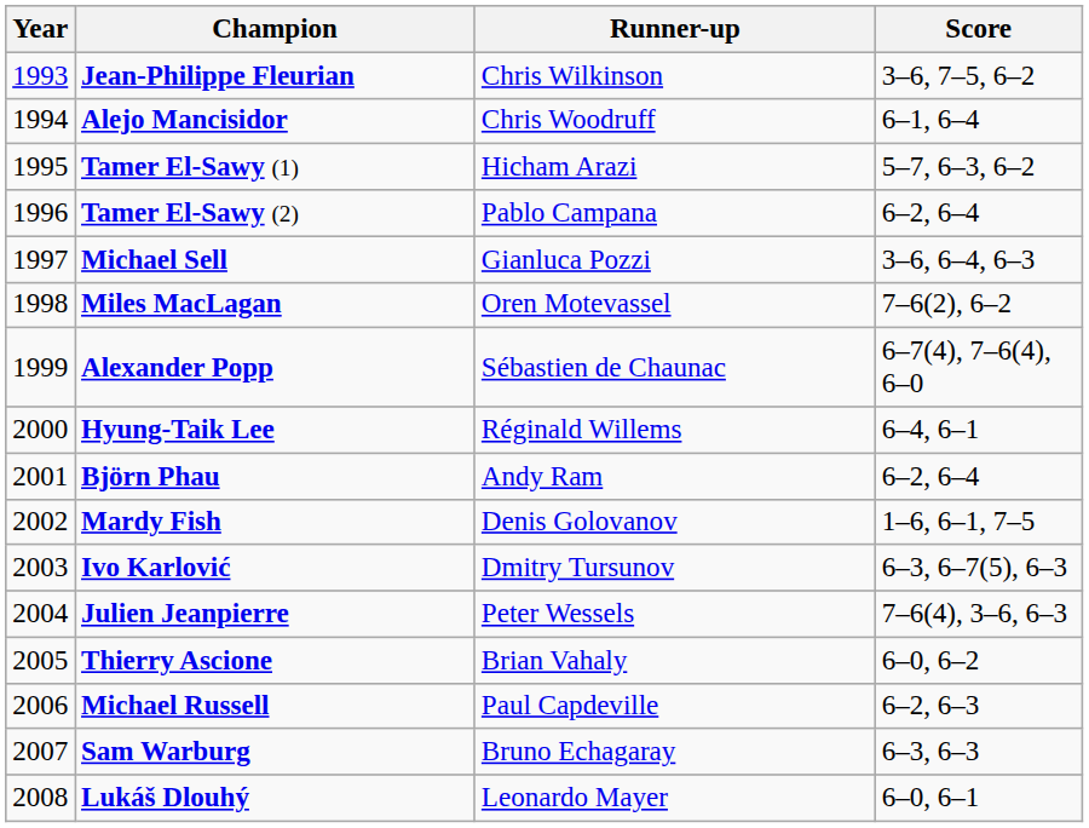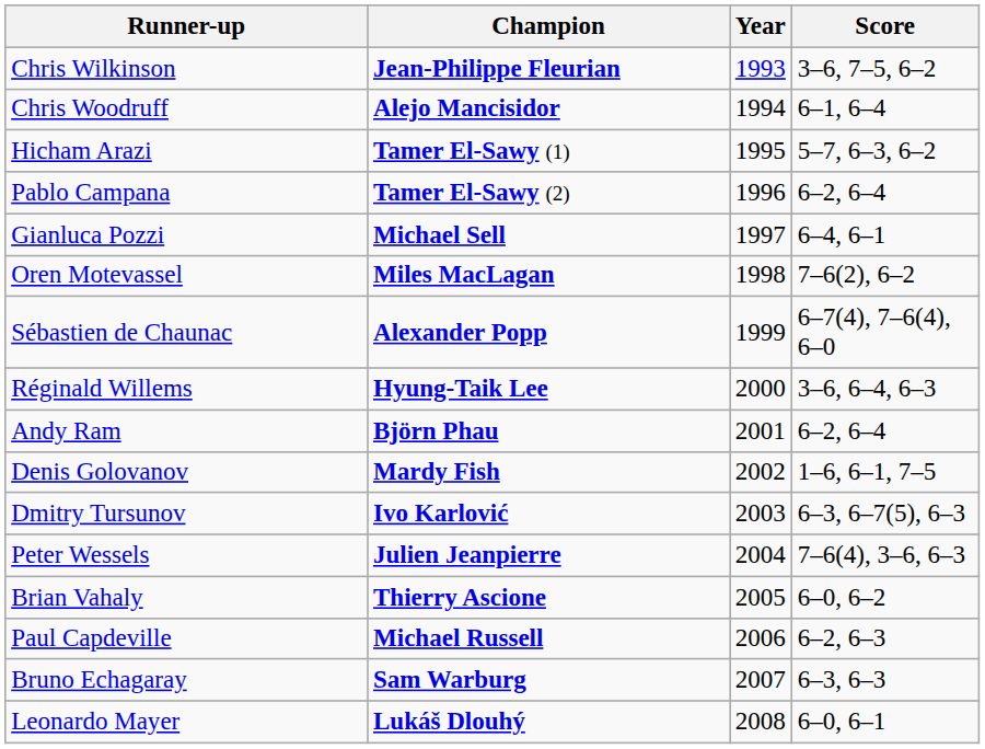columns swapped: Year <-> Runner-up
Michael Sell | Score: 3–6, 6–4, 6–3 -> 6–4, 6–1
Hyung-Taik Lee | Score: 6–4, 6–1 -> 3–6, 6–4, 6–3
